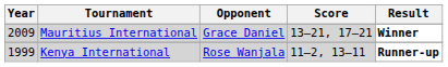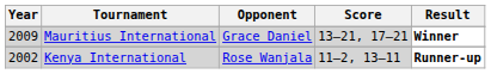Kenya International | Year: 1999 -> 2002
